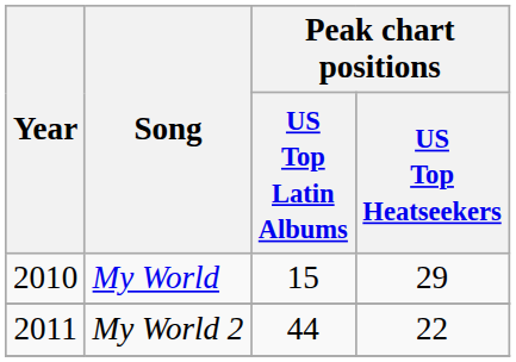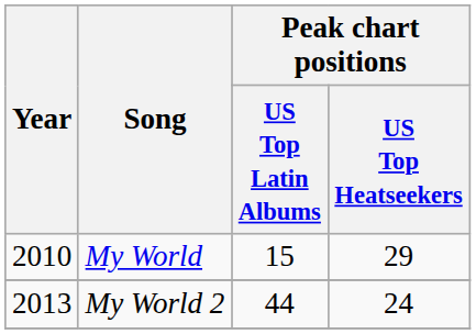My World 2 | Year: 2011 -> 2013
My World 2 | Peak chart positions / US Top Heatseekers: 22 -> 24
